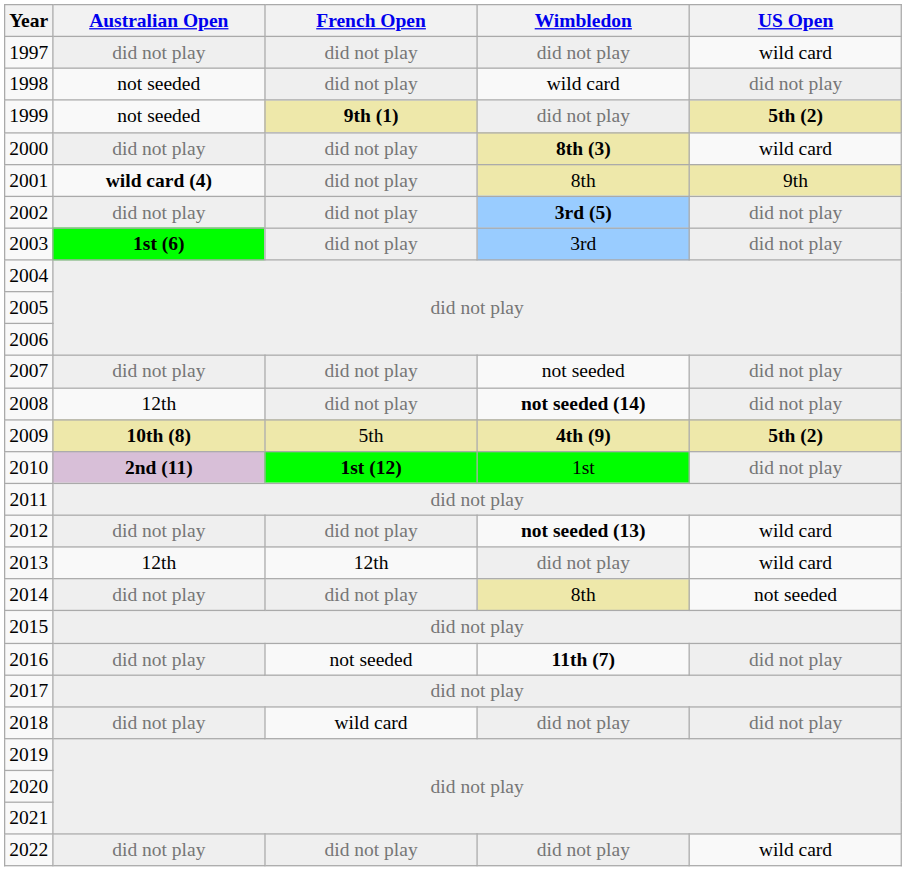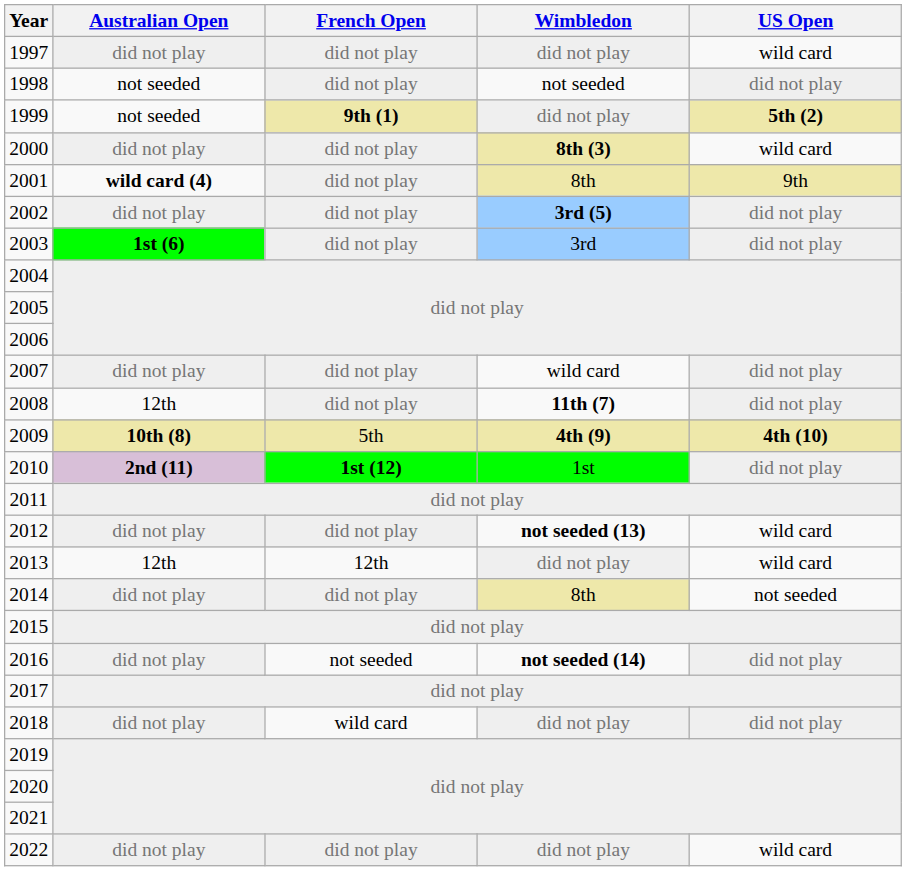1998 | Wimbledon: wild card -> not seeded
2007 | Wimbledon: not seeded -> wild card
2008 | Wimbledon: not seeded (14) -> 11th (7)
2009 | US Open: 5th (2) -> 4th (10)
2016 | Wimbledon: 11th (7) -> not seeded (14)
